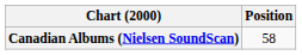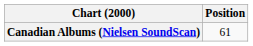Canadian Albums (Nielsen SoundScan) | Position: 58 -> 61
